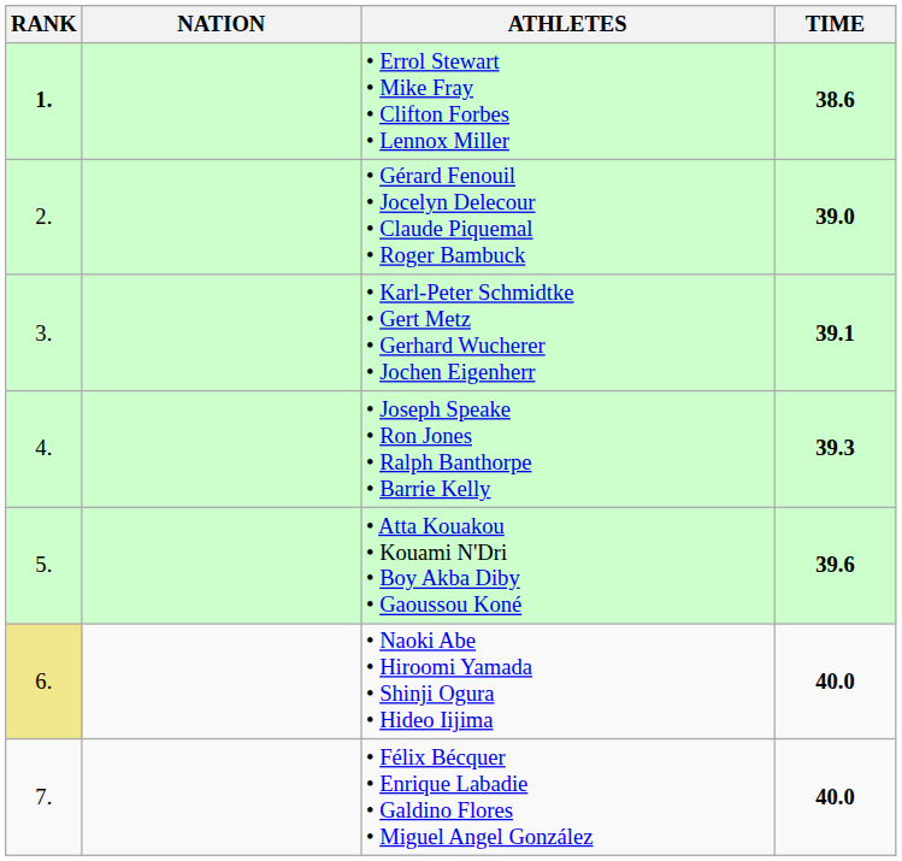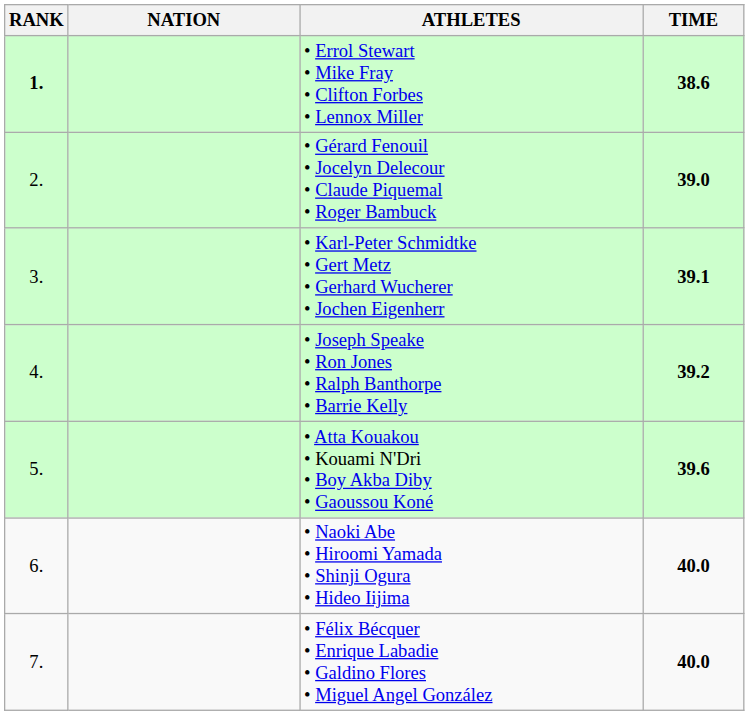• Joseph Speake • Ron Jones • Ralph Banthorpe • Barrie Kelly | TIME: 39.3 -> 39.2
• Naoki Abe • Hiroomi Yamada • Shinji Ogura • Hideo Iijima | RANK: khaki background -> no background
